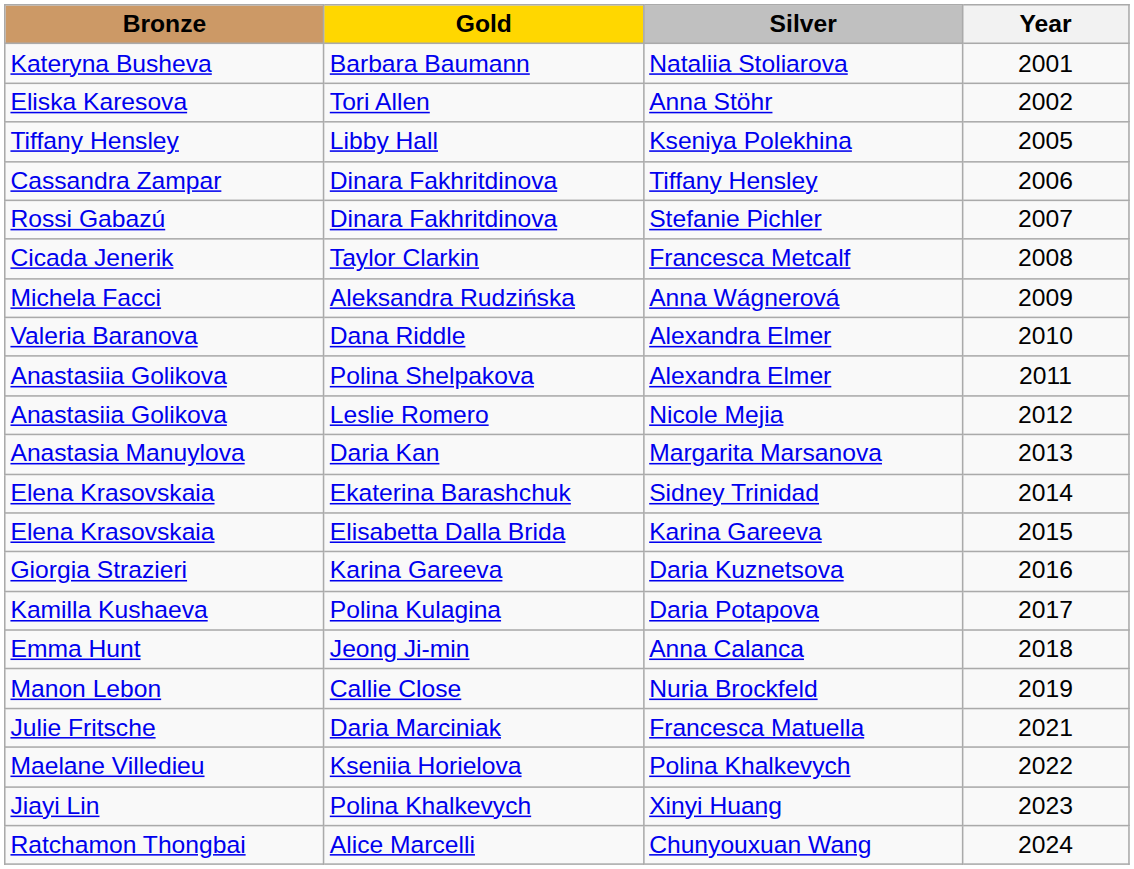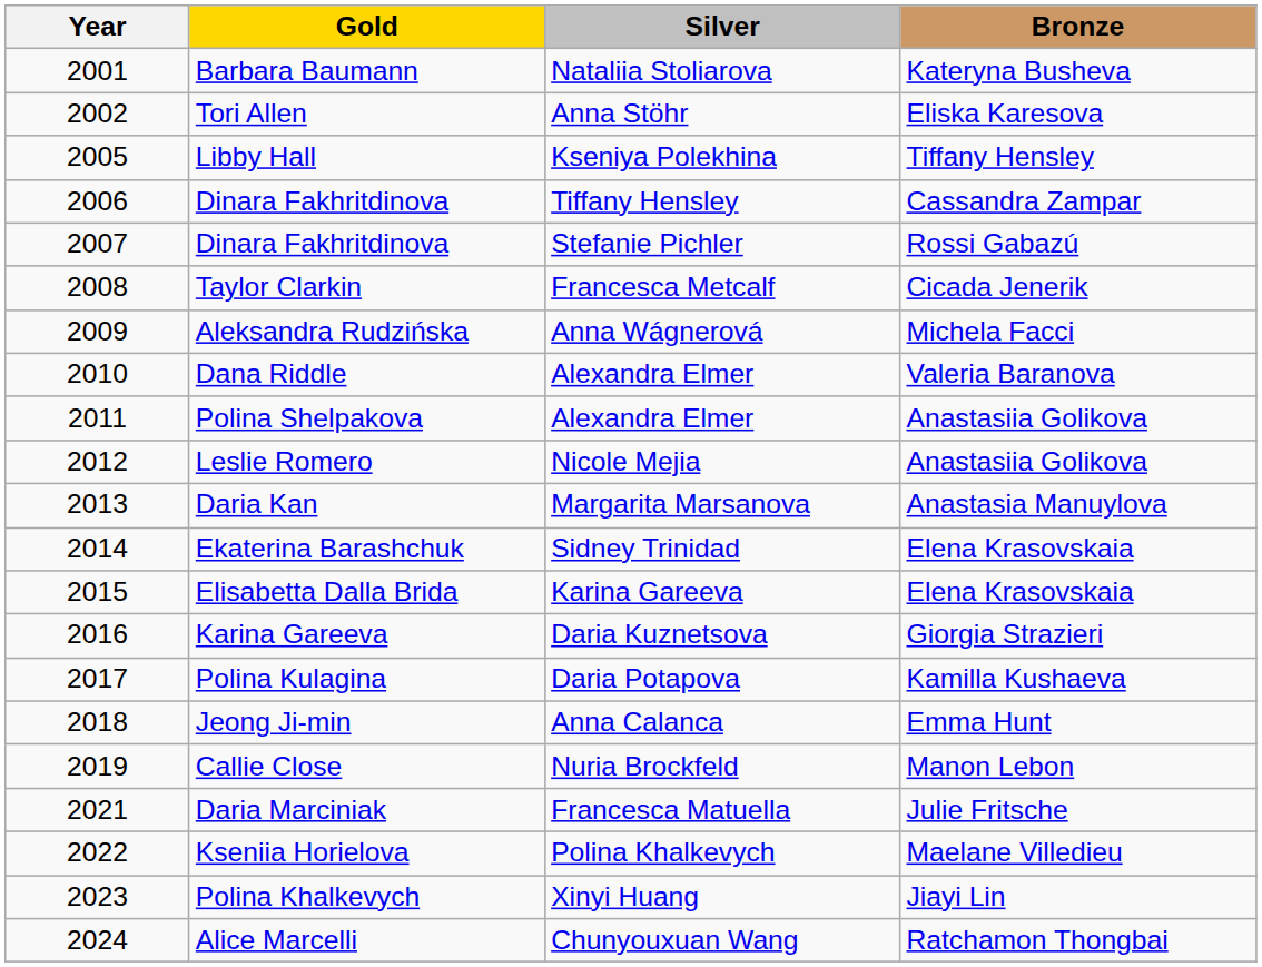columns swapped: Year <-> Bronze
